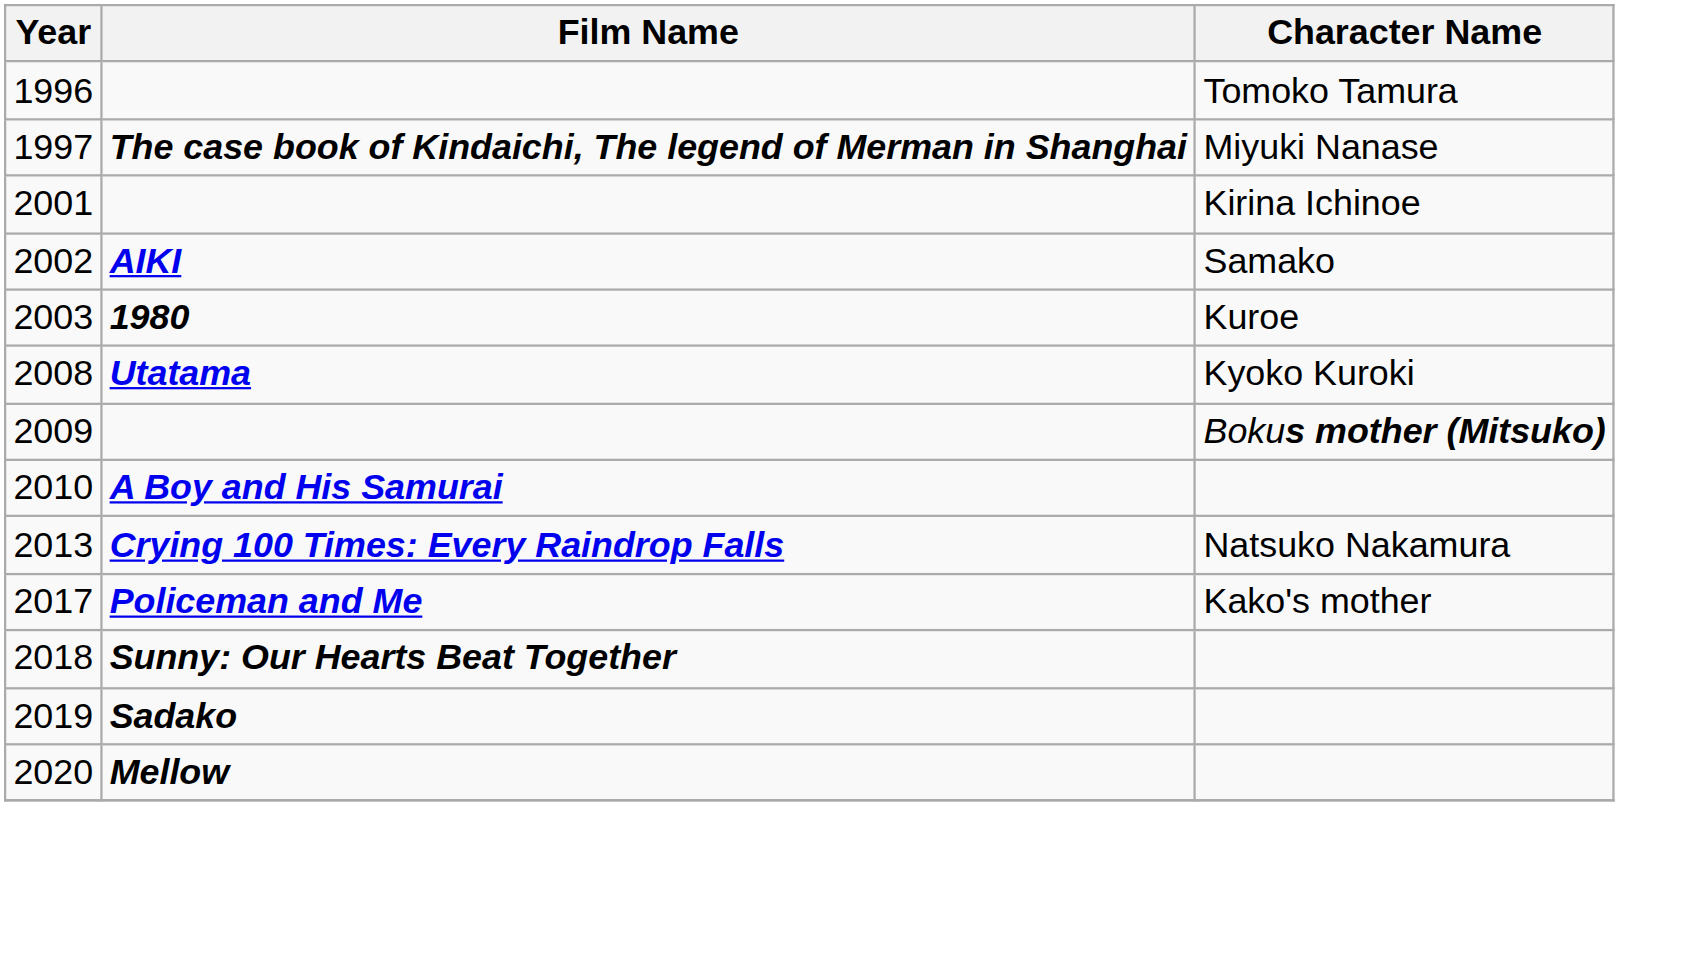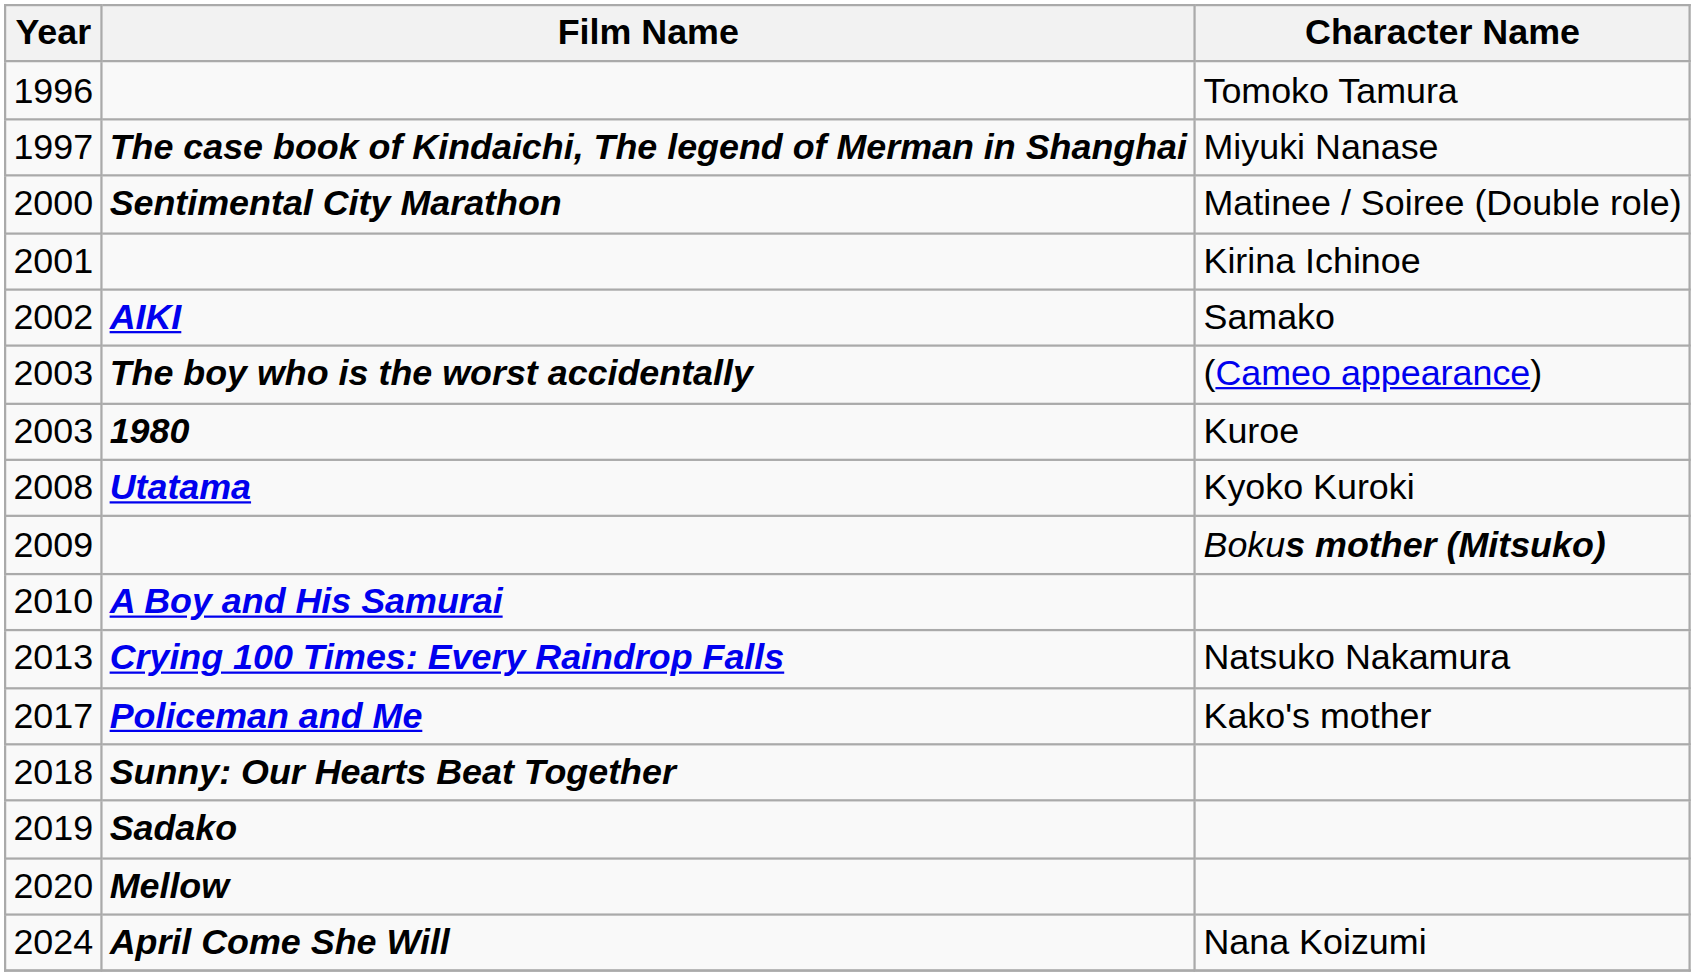+ row: 2000 | Sentimental City Marathon | Matinee / Soiree (Double role)
+ row: 2003 | The boy who is the worst accidentally | (Cameo appearance)
+ row: 2024 | April Come She Will | Nana Koizumi
